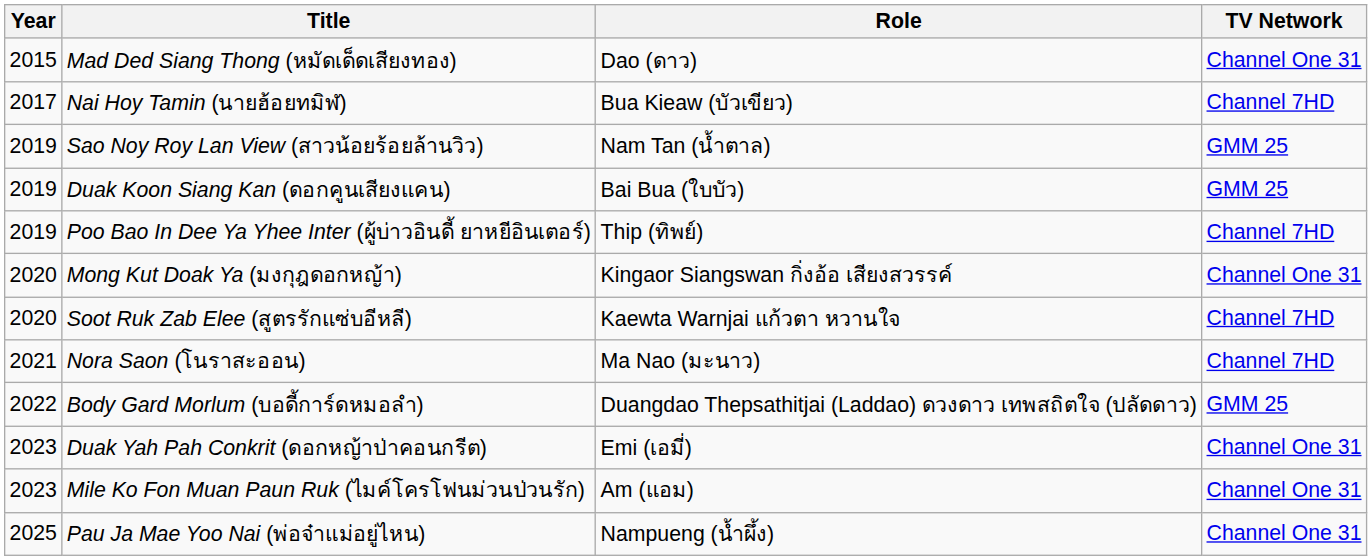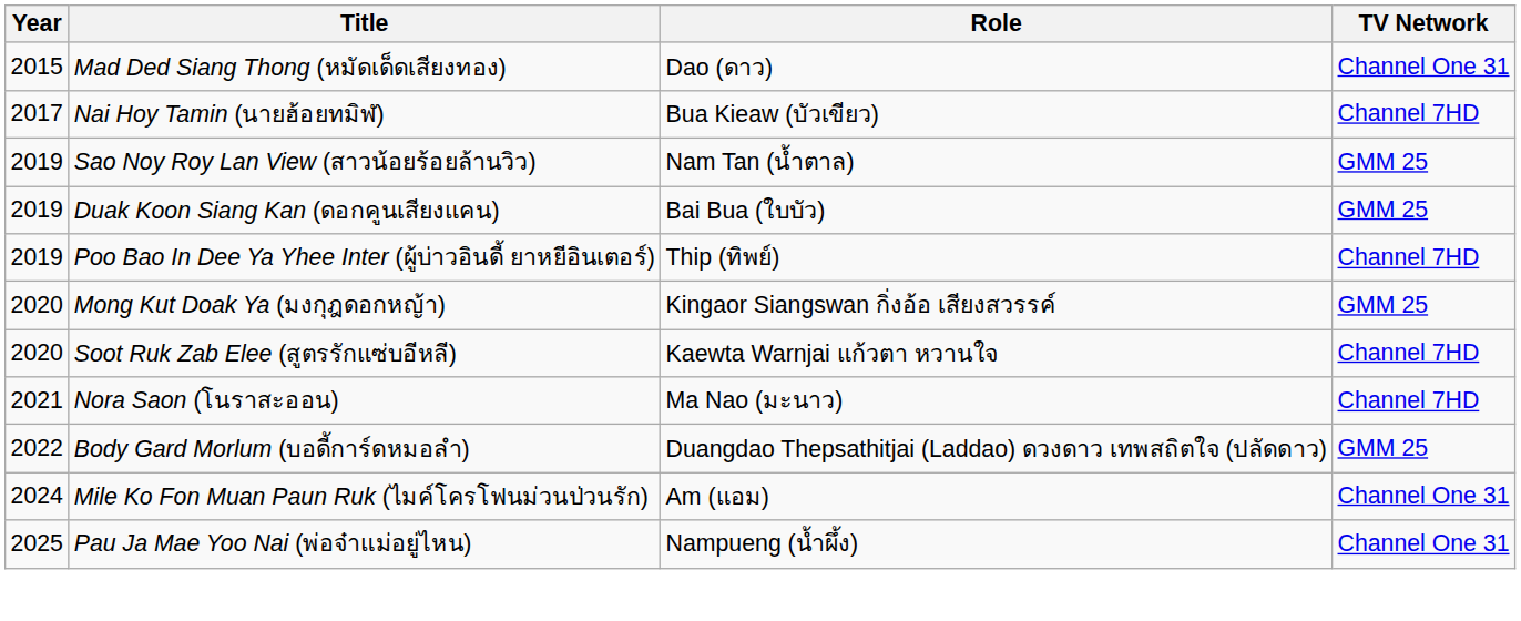Mong Kut Doak Ya (มงกุฎดอกหญ้า) | TV Network: Channel One 31 -> GMM 25
- row: 2023 | Duak Yah Pah Conkrit (ดอกหญ้าป่าคอนกรีต) | Emi (เอมี่) | Channel One 31
Mile Ko Fon Muan Paun Ruk (ไมค์โครโฟนม่วนป่วนรัก) | Year: 2023 -> 2024
